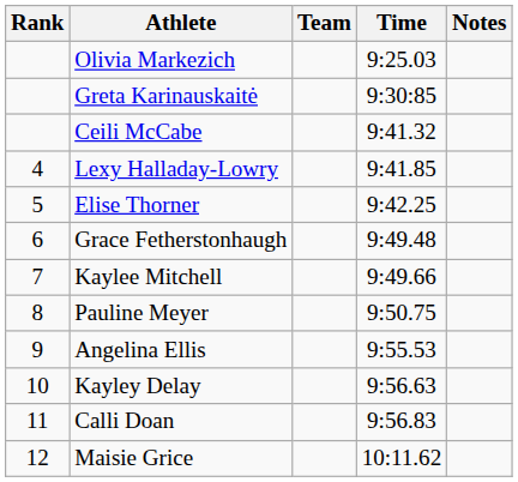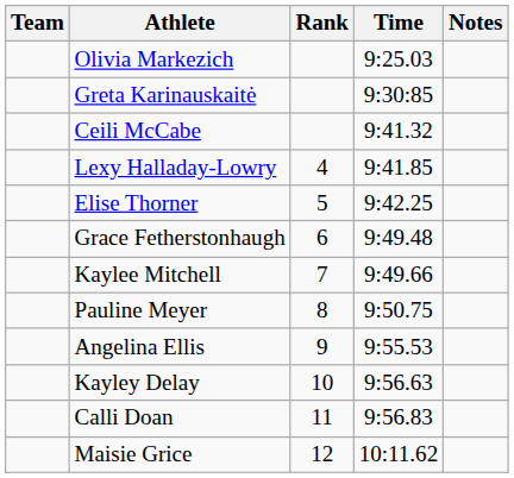columns swapped: Rank <-> Team
